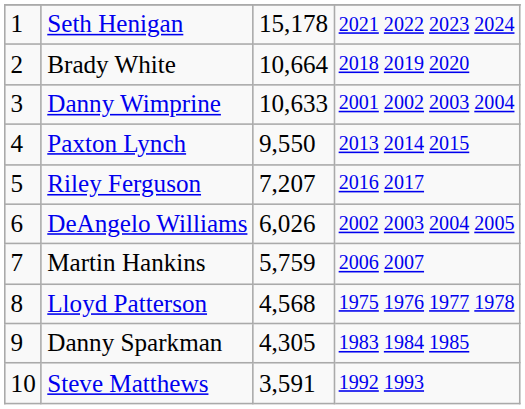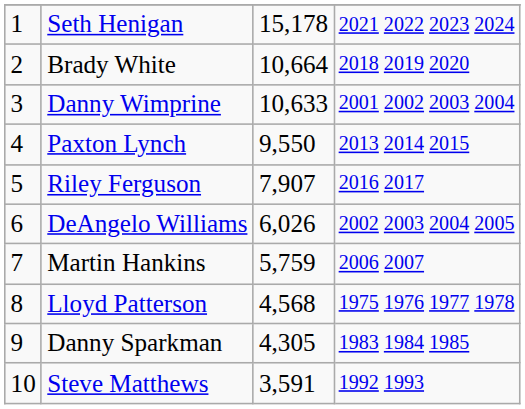Riley Ferguson | column 3: 7,207 -> 7,907
